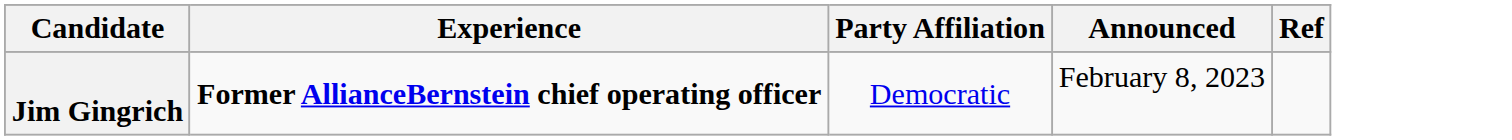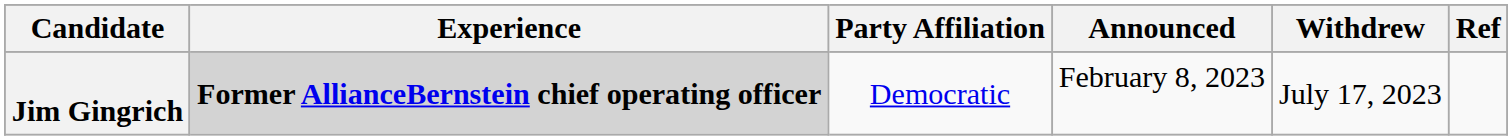+ column: Withdrew | July 17, 2023
Jim Gingrich | Experience: no background -> lightgrey background
